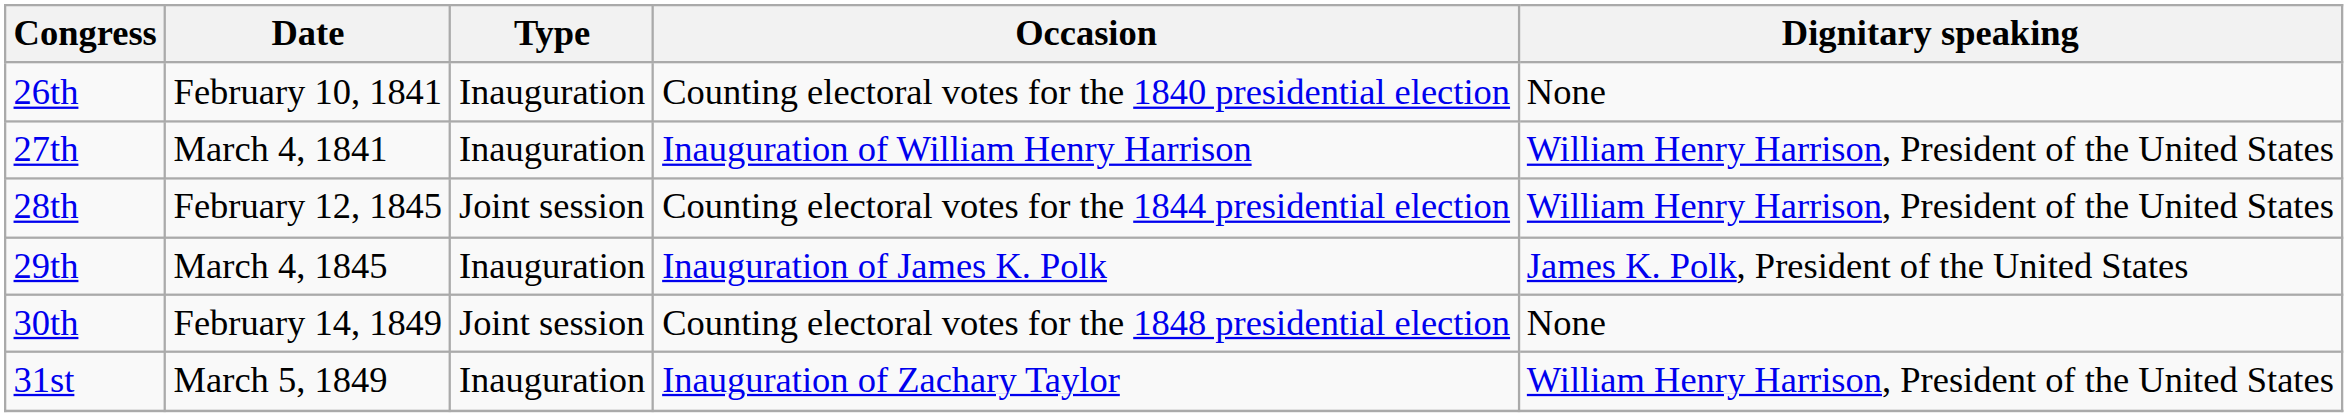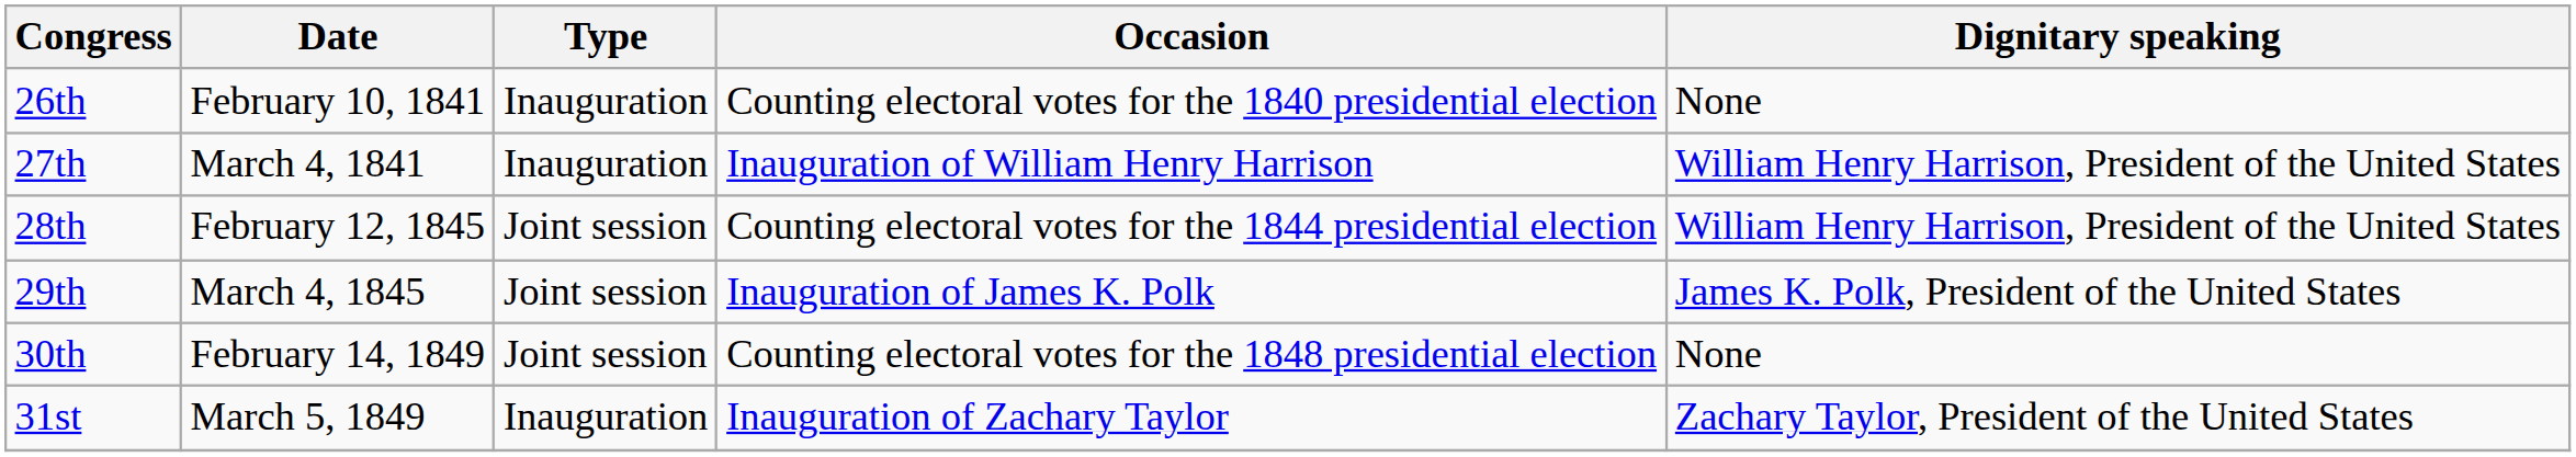29th | Type: Inauguration -> Joint session
31st | Dignitary speaking: William Henry Harrison, President of the United States -> Zachary Taylor, President of the United States
